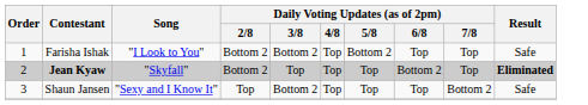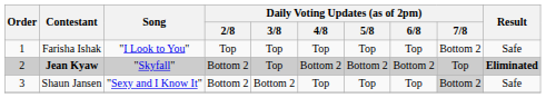Farisha Ishak | Daily Voting Updates (as of 2pm) / 2/8: Bottom 2 -> Top
Farisha Ishak | Daily Voting Updates (as of 2pm) / 3/8: Bottom 2 -> Top
Farisha Ishak | Daily Voting Updates (as of 2pm) / 5/8: Bottom 2 -> Top
Farisha Ishak | Daily Voting Updates (as of 2pm) / 7/8: Top -> Bottom 2
Jean Kyaw | Daily Voting Updates (as of 2pm) / 4/8: Top -> Bottom 2
Jean Kyaw | Daily Voting Updates (as of 2pm) / 5/8: Top -> Bottom 2
Shaun Jansen | Daily Voting Updates (as of 2pm) / 2/8: Top -> Bottom 2
Shaun Jansen | Daily Voting Updates (as of 2pm) / 7/8: no background -> lightgrey background
